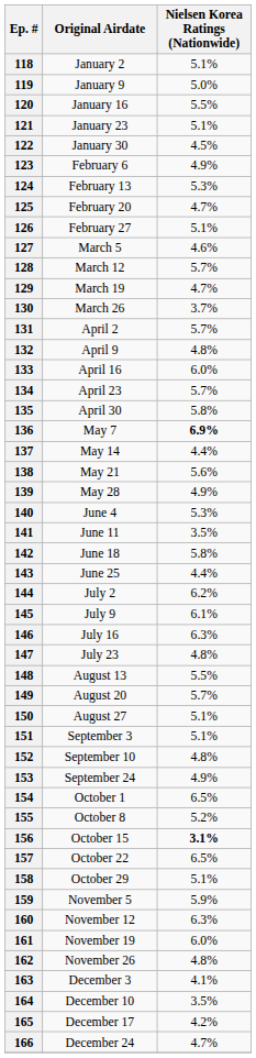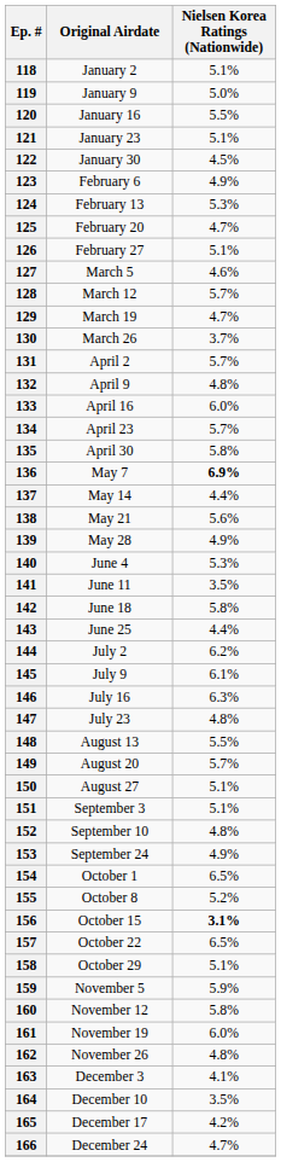160 | Nielsen Korea Ratings (Nationwide): 6.3% -> 5.8%
